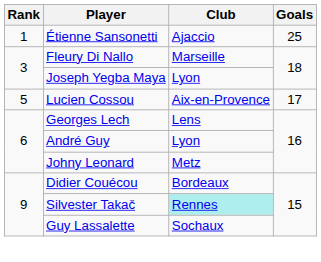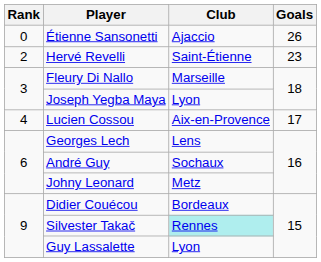Étienne Sansonetti | Rank: 1 -> 0
Étienne Sansonetti | Goals: 25 -> 26
+ row: 2 | Hervé Revelli | Saint-Étienne | 23
Lucien Cossou | Rank: 5 -> 4
André Guy | Club: Lyon -> Sochaux
Guy Lassalette | Club: Sochaux -> Lyon
